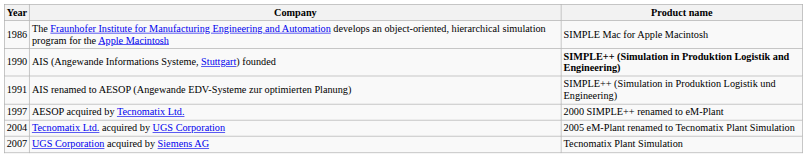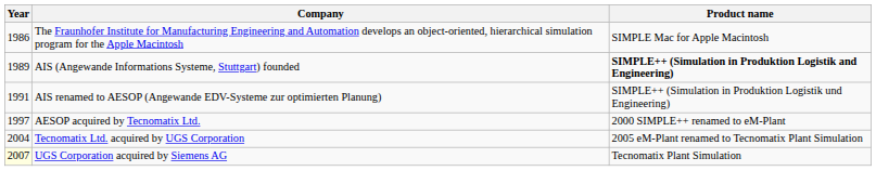AIS (Angewande Informations Systeme, Stuttgart) founded | Year: 1990 -> 1989
UGS Corporation acquired by Siemens AG | Year: no background -> lightyellow background
